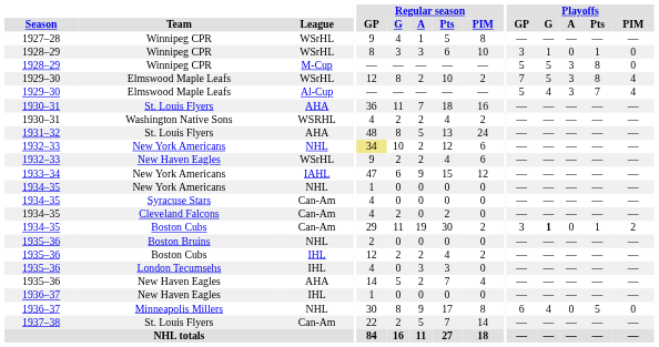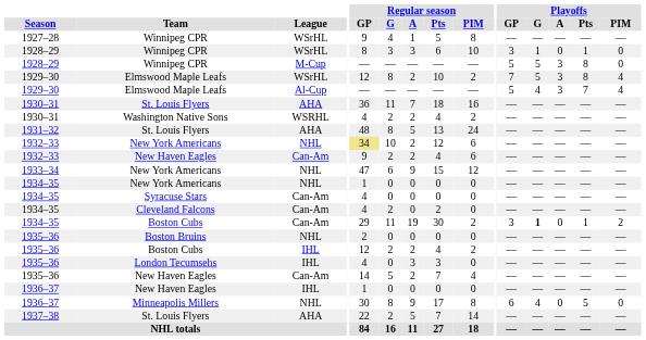1932–33 / New Haven Eagles | League: WSrHL -> Can-Am
1933–34 / New York Americans | League: IAHL -> NHL
1935–36 / New Haven Eagles | League: AHA -> Can-Am
1937–38 / St. Louis Flyers | League: Can-Am -> AHA
